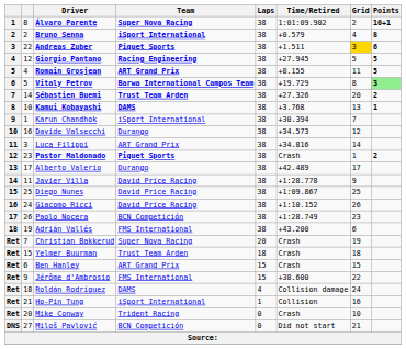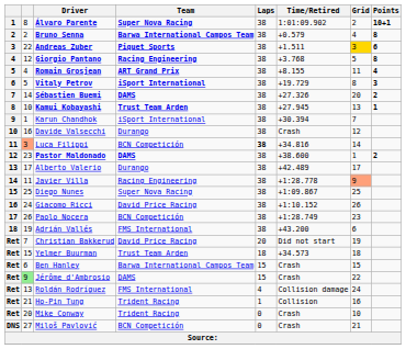Bruno Senna | Team: iSport International -> Barwa International Campos Team
Giorgio Pantano | Time/Retired: +27.945 -> +3.768
Giorgio Pantano | Points: 5 -> 8
Romain Grosjean | Points: 5 -> 4
Vitaly Petrov | Team: Barwa International Campos Team -> iSport International
Vitaly Petrov | Points: lightgreen background -> no background
Sébastien Buemi | Team: Trust Team Arden -> DAMS
Kamui Kobayashi | Team: DAMS -> Trust Team Arden
Kamui Kobayashi | Time/Retired: +3.768 -> +27.945
Davide Valsecchi | Time/Retired: +34.573 -> Crash
Luca Filippi | column 2: no background -> lightsalmon background
Luca Filippi | Team: ART Grand Prix -> BCN Competición
Luca Filippi | Laps: normal -> bold
Pastor Maldonado | Team: Piquet Sports -> DAMS
Pastor Maldonado | Time/Retired: Crash -> +38.600
Javier Villa | Team: David Price Racing -> Racing Engineering
Javier Villa | Grid: no background -> lightsalmon background
Diego Nunes | Team: David Price Racing -> Super Nova Racing
Christian Bakkerud | Team: Super Nova Racing -> David Price Racing
Christian Bakkerud | Time/Retired: Crash -> Did not start
Yelmer Buurman | Time/Retired: Crash -> +34.573
Ben Hanley | Team: ART Grand Prix -> Barwa International Campos Team
Jérôme d'Ambrosio | column 2: no background -> lightgreen background
Jérôme d'Ambrosio | Team: FMS International -> DAMS
Jérôme d'Ambrosio | Time/Retired: +38.600 -> Crash
Roldán Rodríguez | column 2: 18 -> 13
Roldán Rodríguez | Team: DAMS -> FMS International
Ho-Pin Tung | Team: iSport International -> Trident Racing
Miloš Pavlović | Time/Retired: Did not start -> Crash
